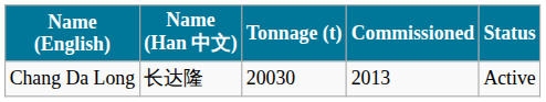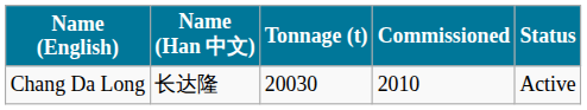Chang Da Long | Commissioned: 2013 -> 2010
